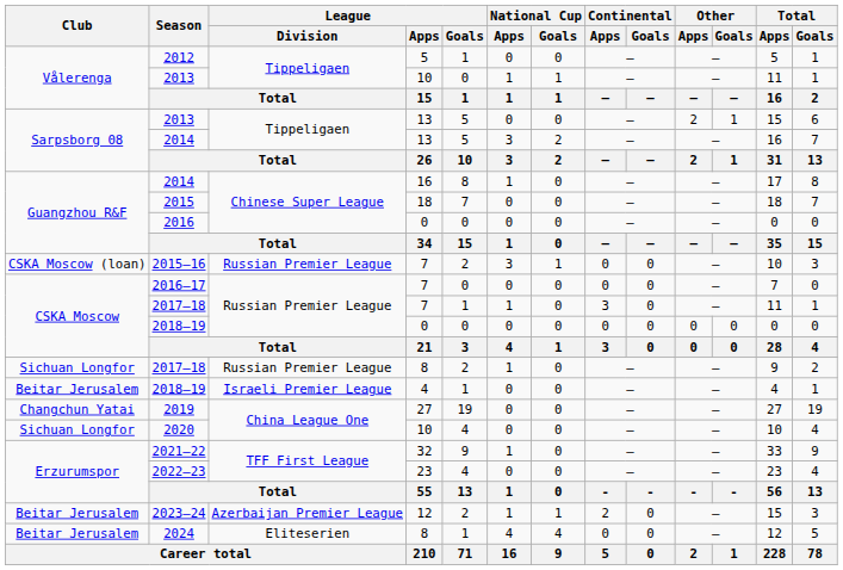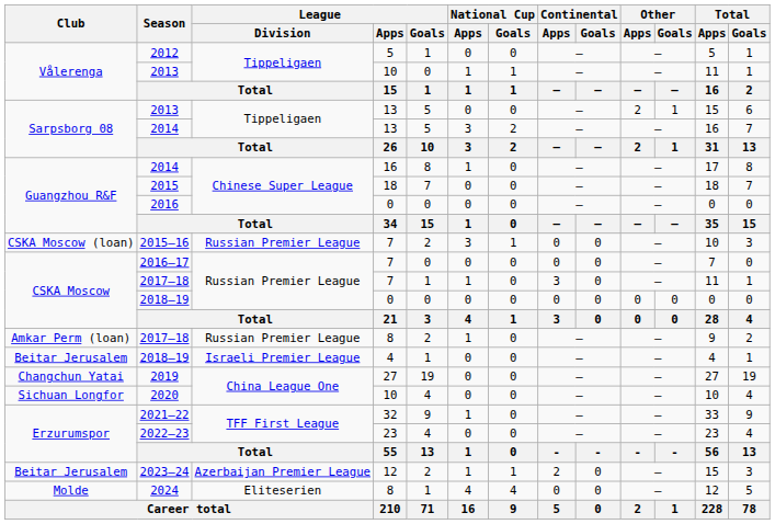2017–18 / 8 | Club: Sichuan Longfor -> Amkar Perm (loan)
2024 | Club: Beitar Jerusalem -> Molde
